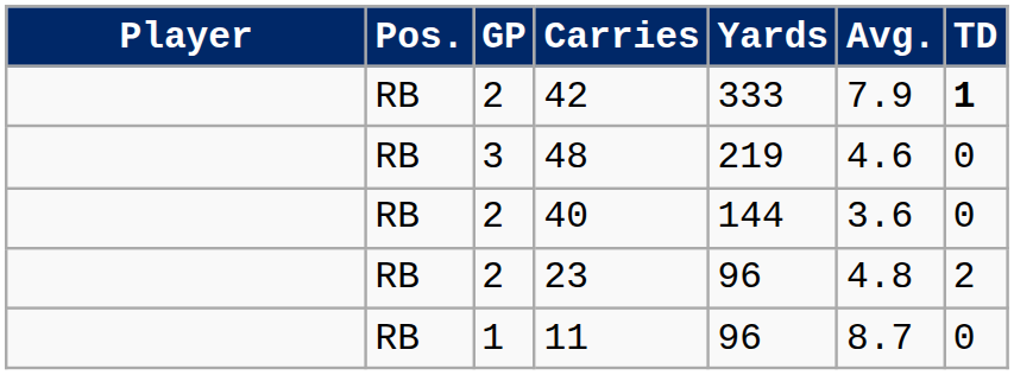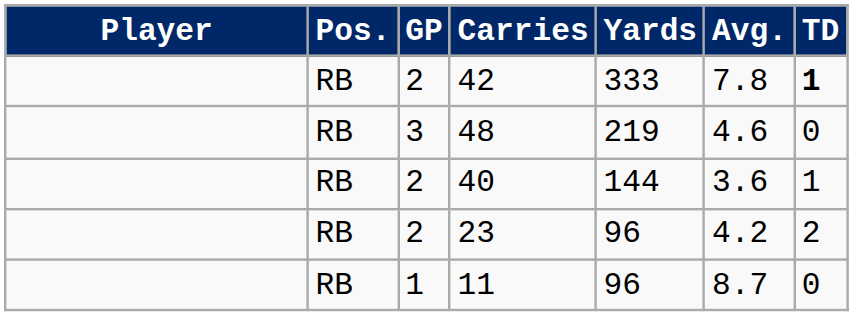42 | Avg.: 7.9 -> 7.8
40 | TD: 0 -> 1
23 | Avg.: 4.8 -> 4.2
